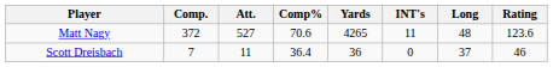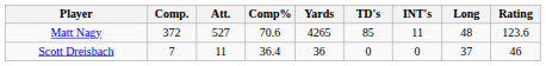+ column: TD's | 85 | 0
